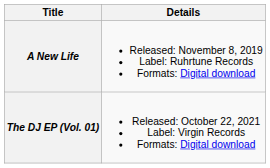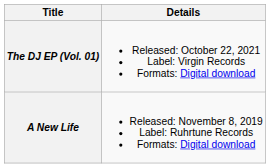rows swapped: A New Life <-> The DJ EP (Vol. 01)
